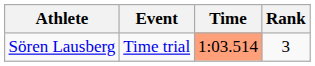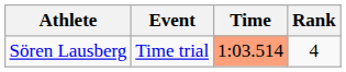Sören Lausberg | Rank: 3 -> 4
